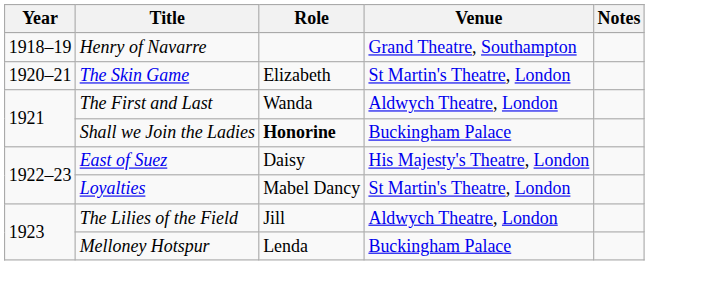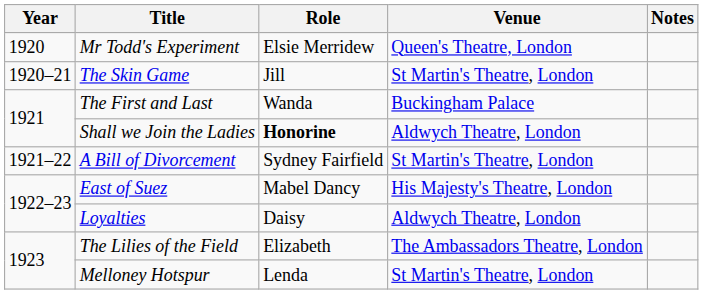- row: 1918–19 | Henry of Navarre | Grand Theatre, Southampton
+ row: 1920 | Mr Todd's Experiment | Elsie Merridew | Queen's Theatre, London
The Skin Game | Role: Elizabeth -> Jill
The First and Last | Venue: Aldwych Theatre, London -> Buckingham Palace
Shall we Join the Ladies | Venue: Buckingham Palace -> Aldwych Theatre, London
+ row: 1921–22 | A Bill of Divorcement | Sydney Fairfield | St Martin's Theatre, London
East of Suez | Role: Daisy -> Mabel Dancy
Loyalties | Role: Mabel Dancy -> Daisy
Loyalties | Venue: St Martin's Theatre, London -> Aldwych Theatre, London
The Lilies of the Field | Role: Jill -> Elizabeth
The Lilies of the Field | Venue: Aldwych Theatre, London -> The Ambassadors Theatre, London
Melloney Hotspur | Venue: Buckingham Palace -> St Martin's Theatre, London
